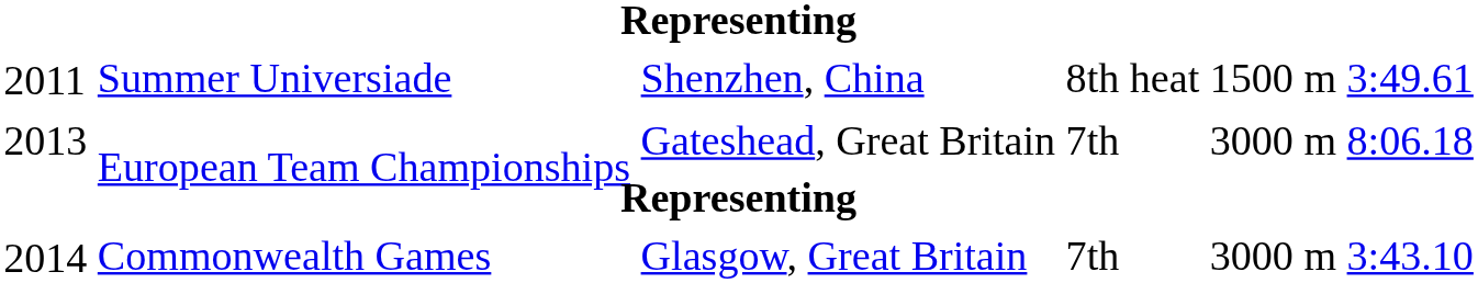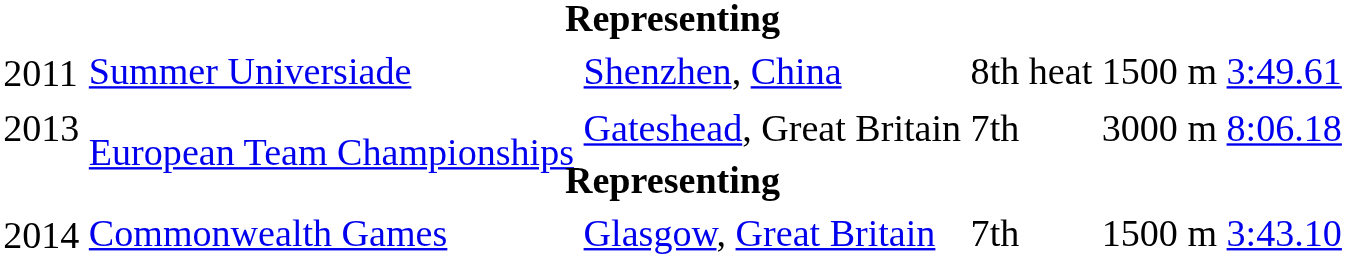Glasgow, Great Britain | column 5: 3000 m -> 1500 m
